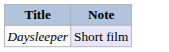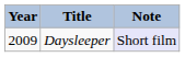+ column: Year | 2009
